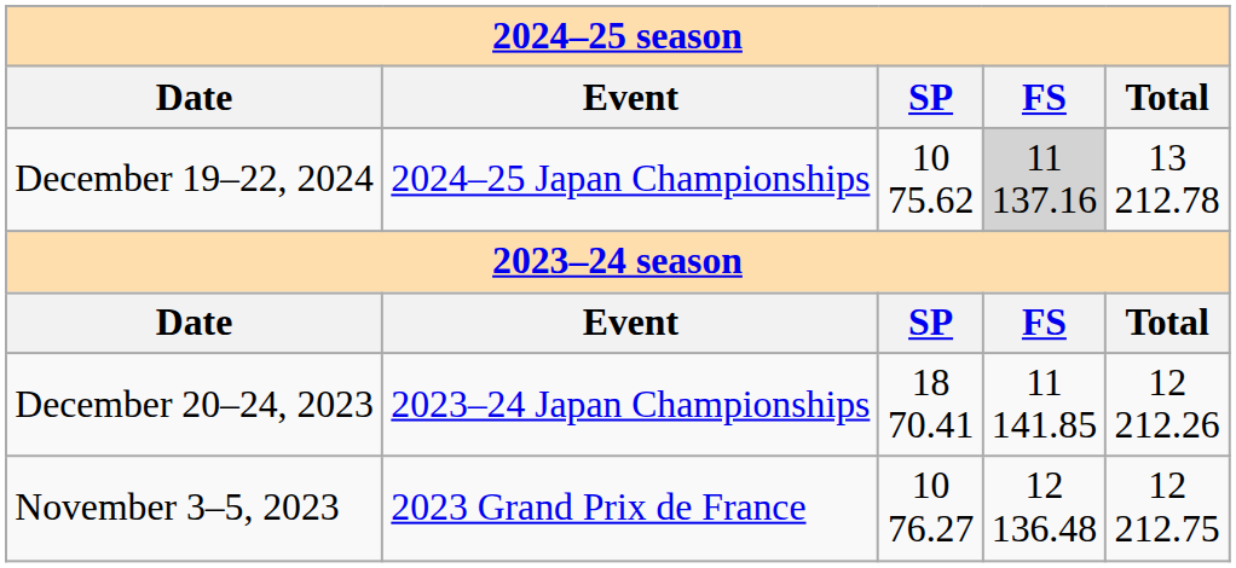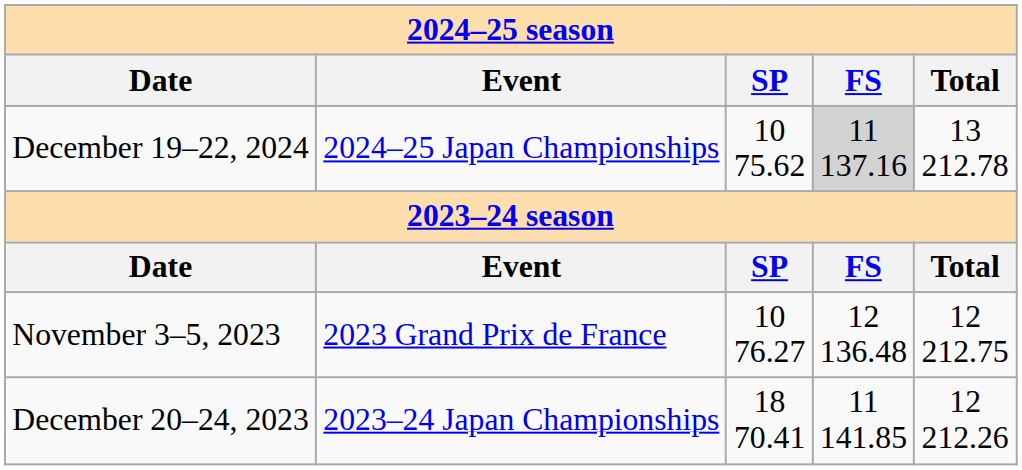rows swapped: December 20–24, 2023 <-> November 3–5, 2023
